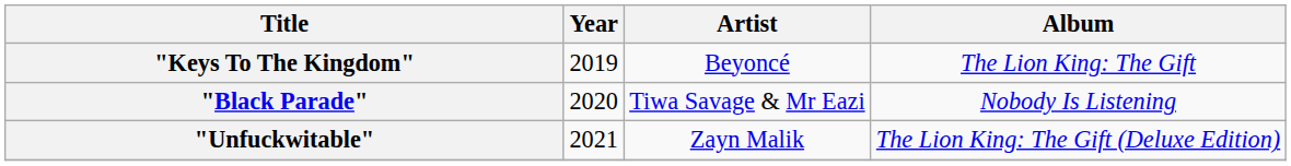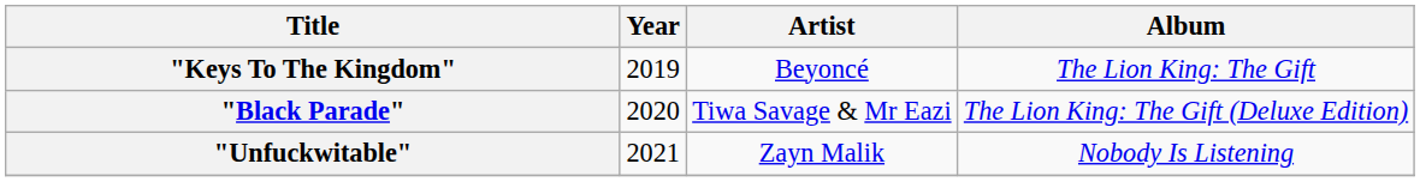"Black Parade" | Album: Nobody Is Listening -> The Lion King: The Gift (Deluxe Edition)
"Unfuckwitable" | Album: The Lion King: The Gift (Deluxe Edition) -> Nobody Is Listening
